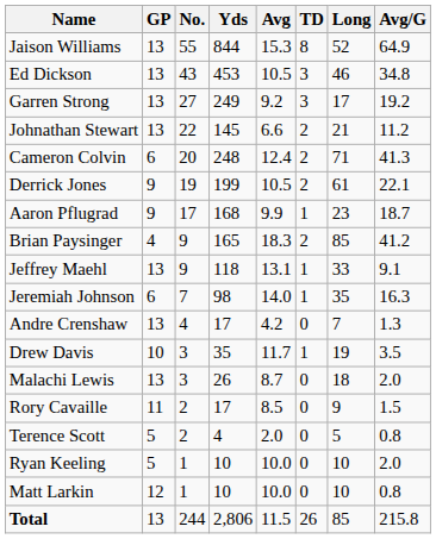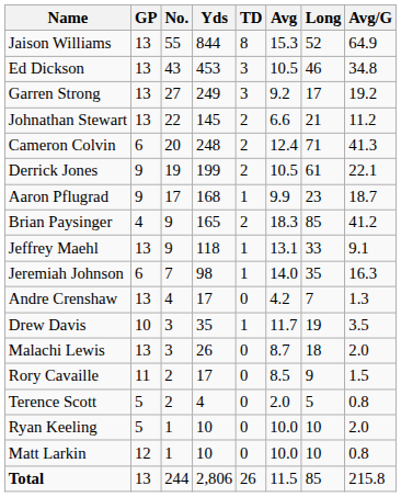columns swapped: Avg <-> TD
